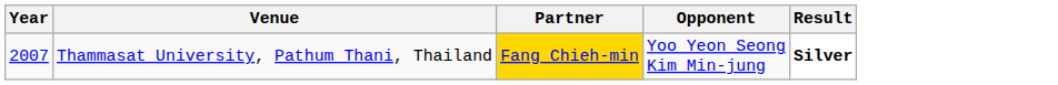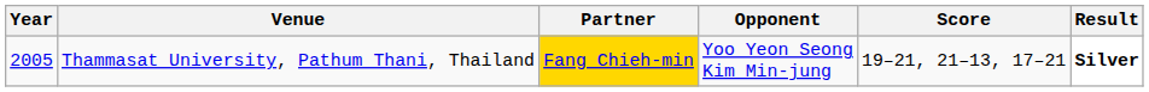+ column: Score | 19–21, 21–13, 17–21
Thammasat University, Pathum Thani, Thailand | Year: 2007 -> 2005
